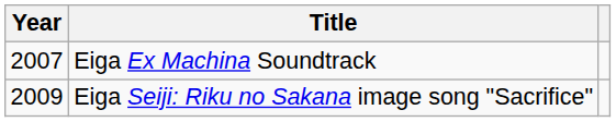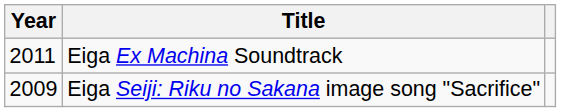Eiga Ex Machina Soundtrack | Year: 2007 -> 2011
